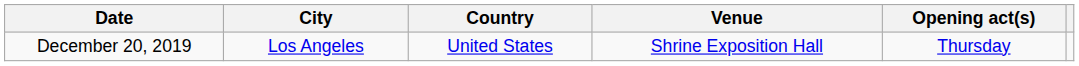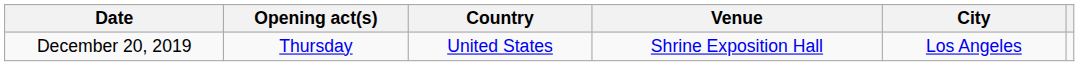columns swapped: City <-> Opening act(s)
